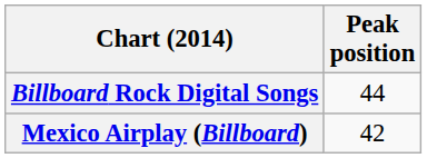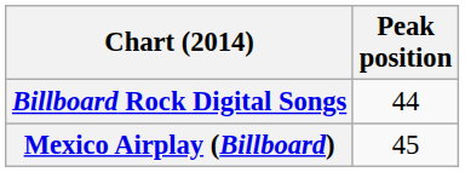Mexico Airplay (Billboard) | Peak position: 42 -> 45
